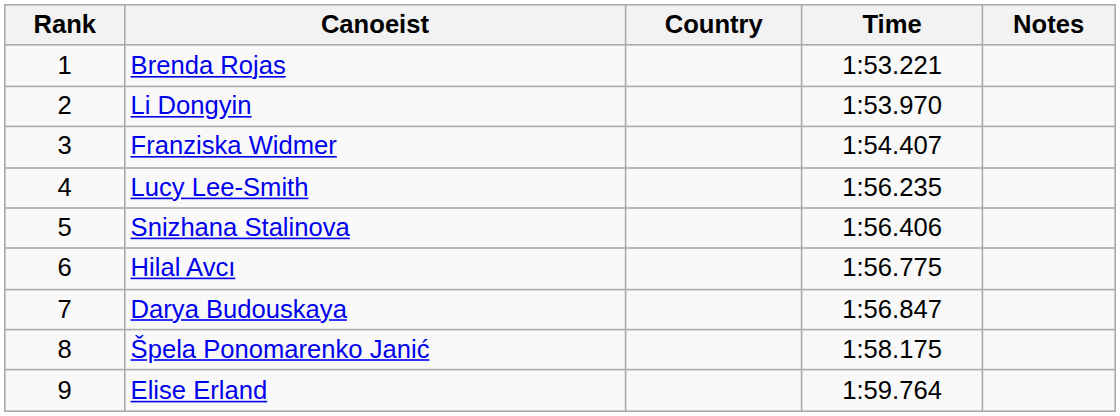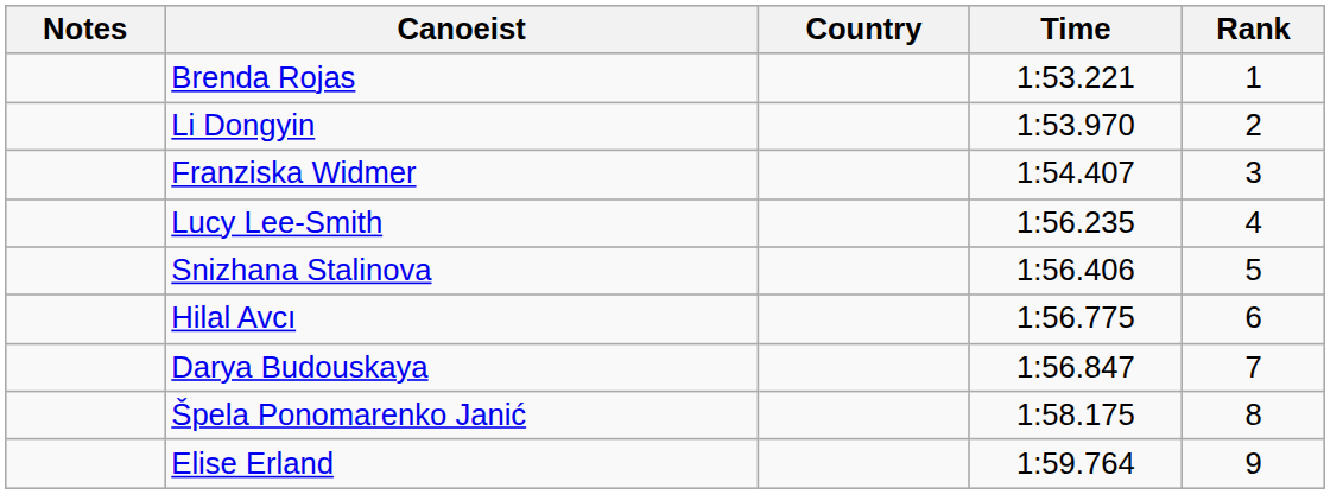columns swapped: Rank <-> Notes
